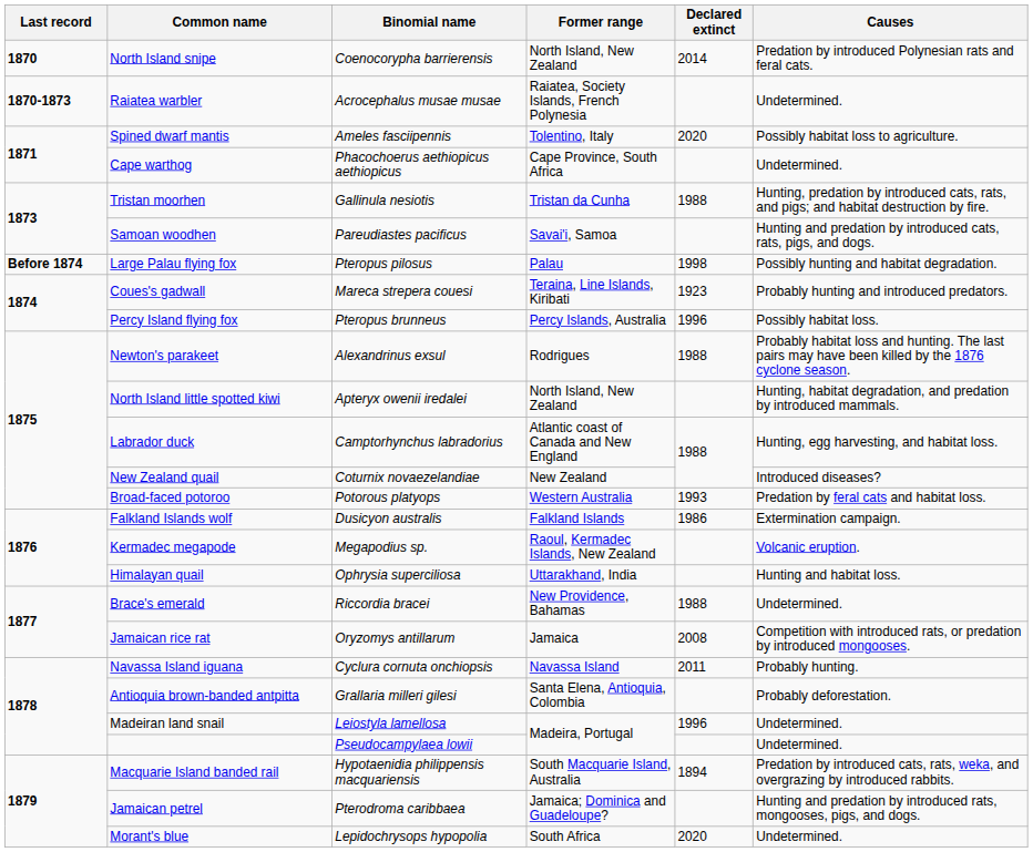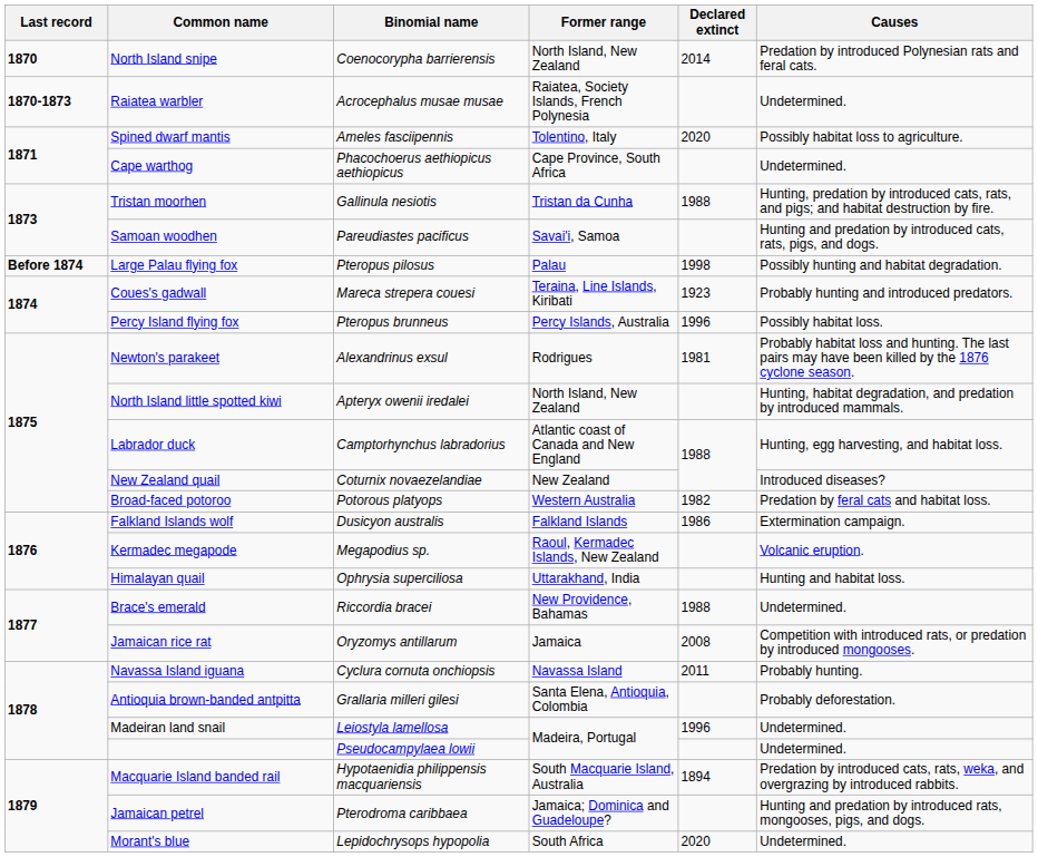Newton's parakeet | Declared extinct: 1988 -> 1981
Broad-faced potoroo | Declared extinct: 1993 -> 1982
